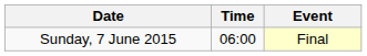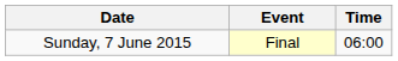columns swapped: Time <-> Event
